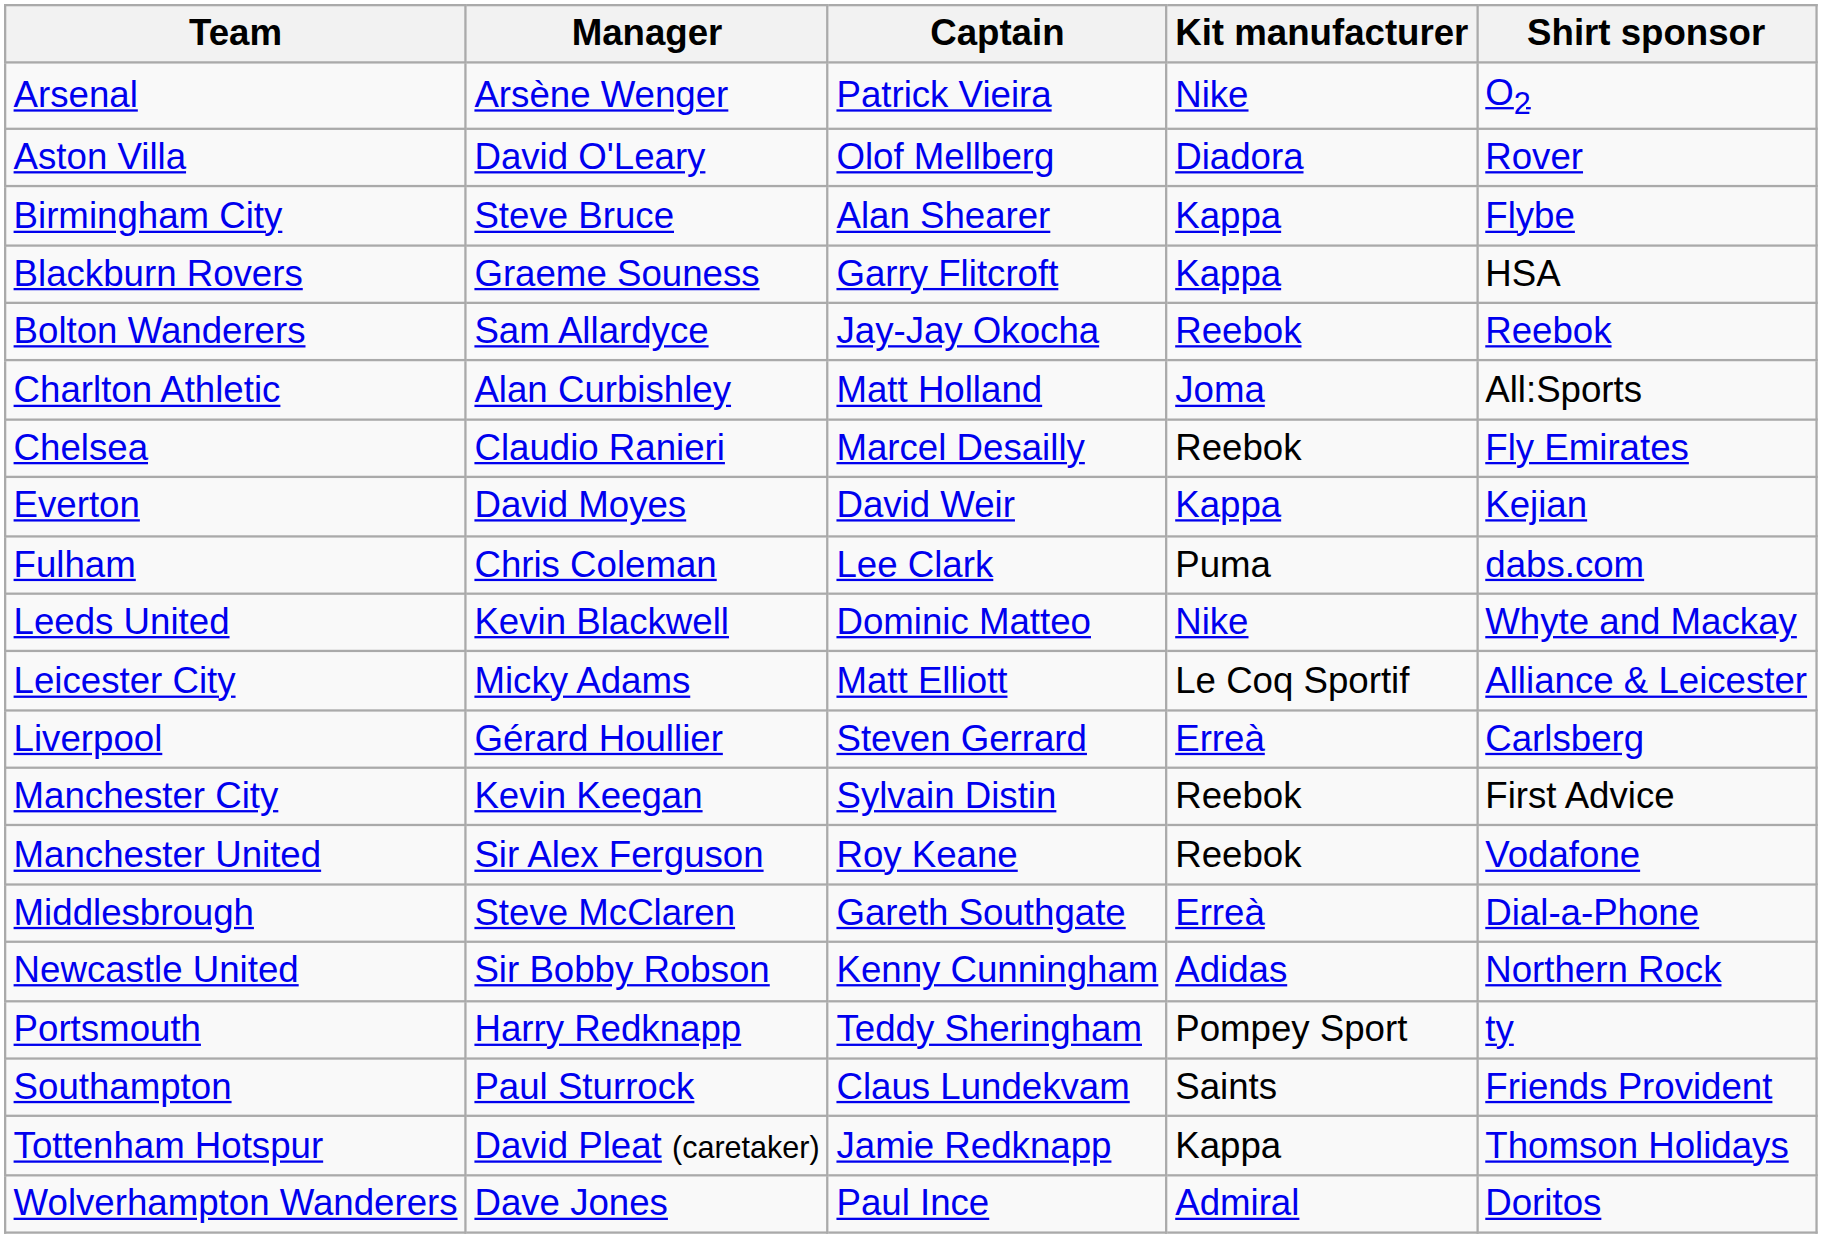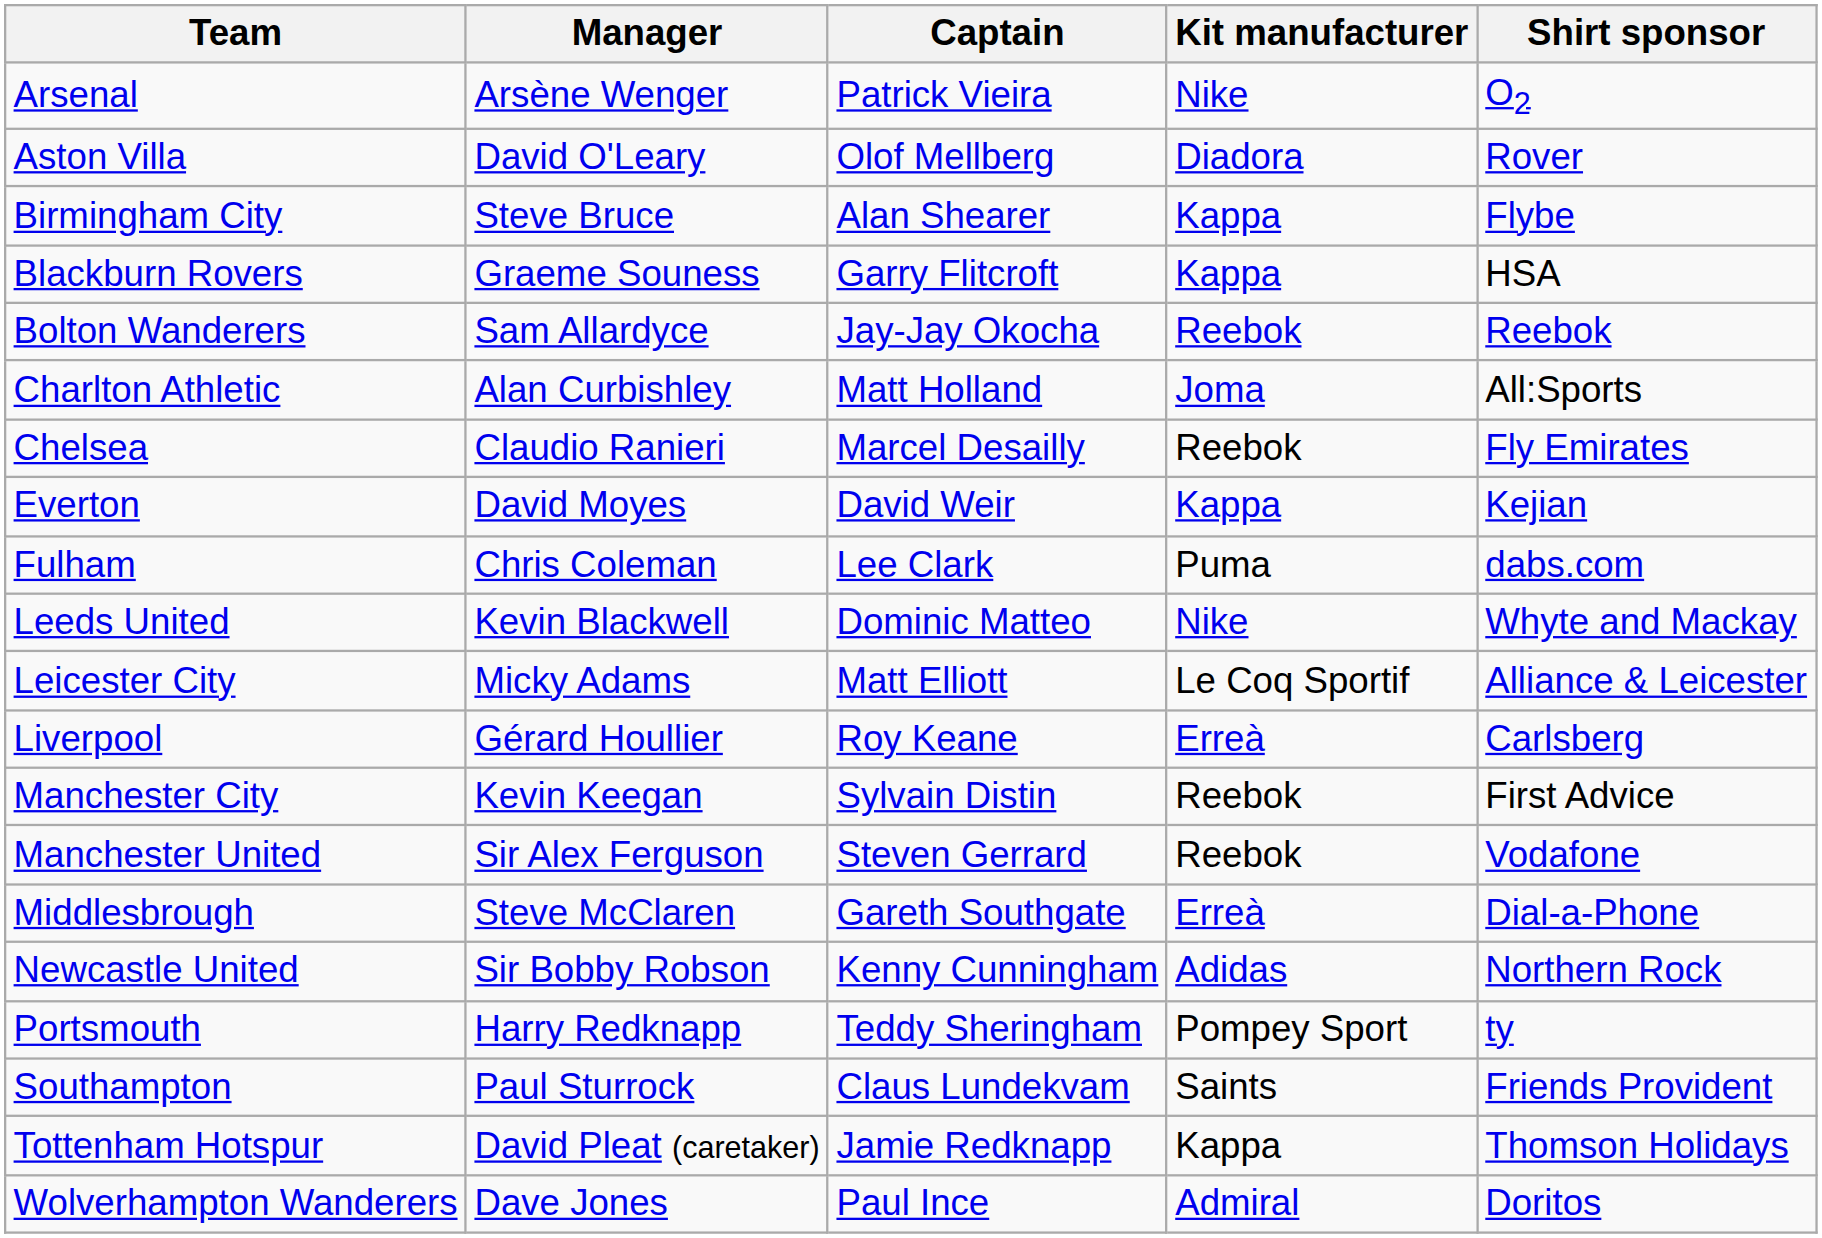Liverpool | Captain: Steven Gerrard -> Roy Keane
Manchester United | Captain: Roy Keane -> Steven Gerrard
